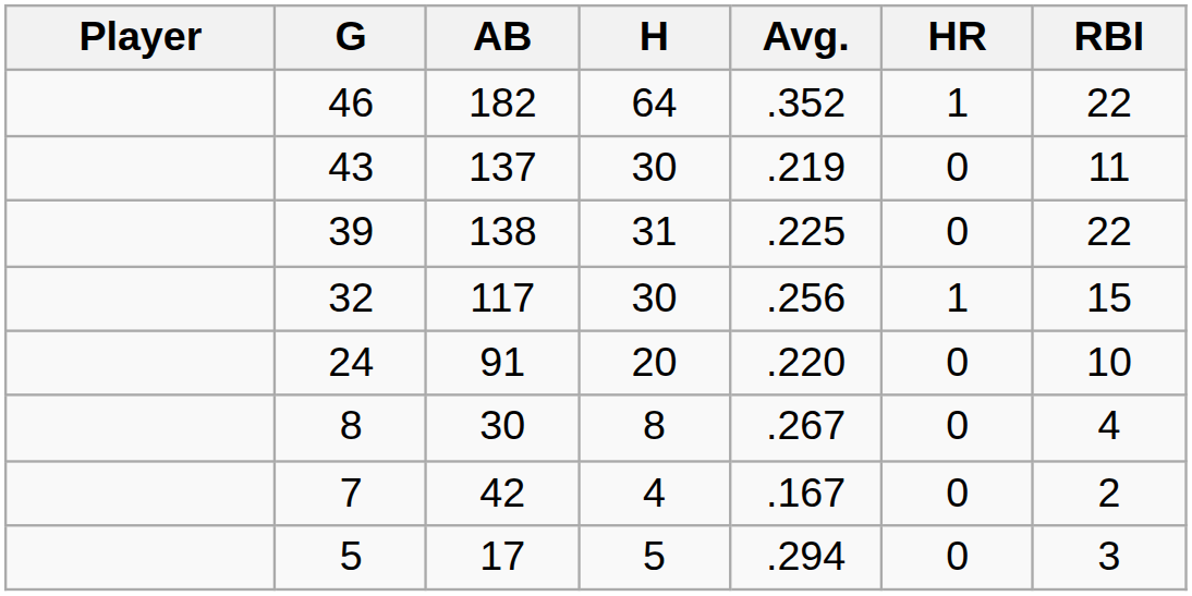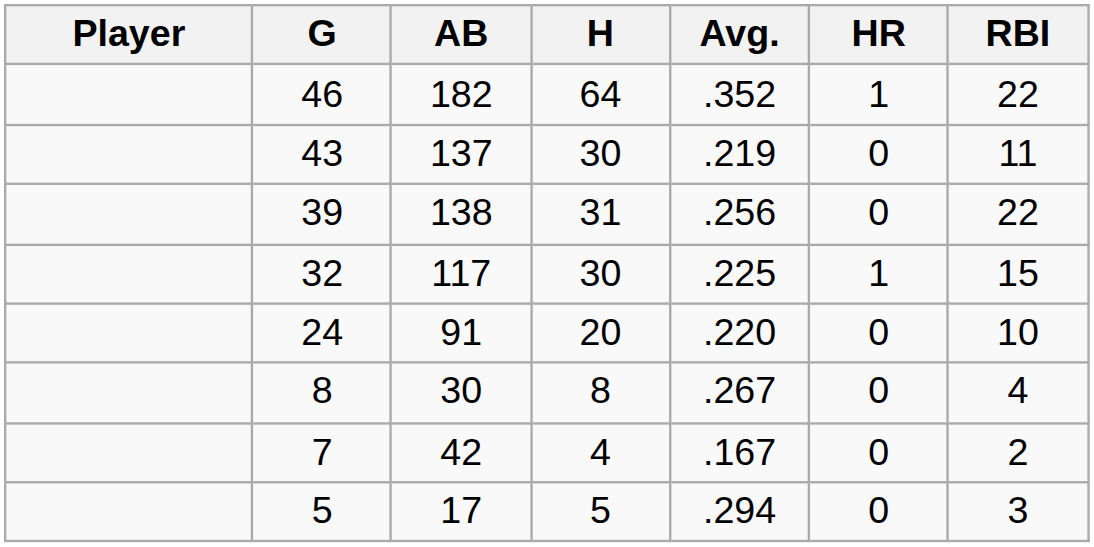39 | Avg.: .225 -> .256
32 | Avg.: .256 -> .225
